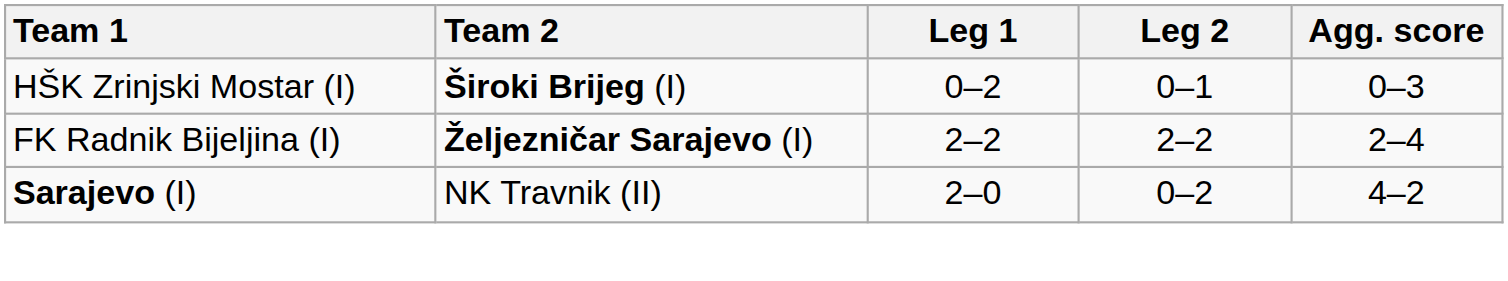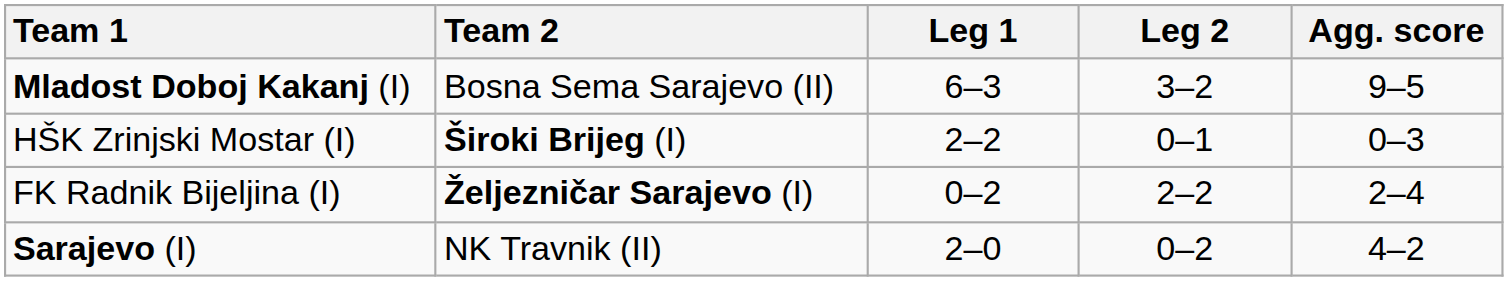+ row: Mladost Doboj Kakanj (I) | Bosna Sema Sarajevo (II) | 6–3 | 3–2 | 9–5
HŠK Zrinjski Mostar (I) | Leg 1: 0–2 -> 2–2
FK Radnik Bijeljina (I) | Leg 1: 2–2 -> 0–2
